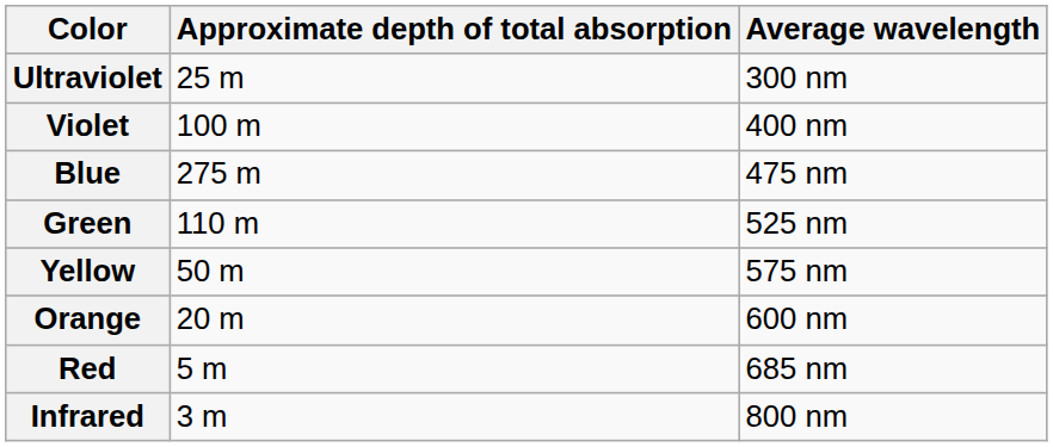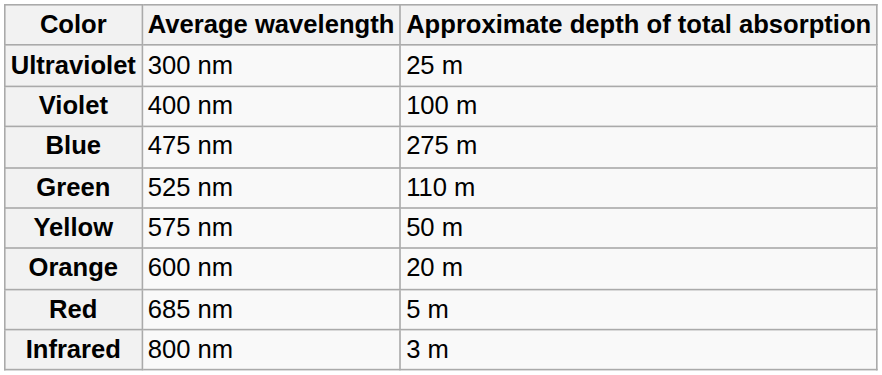columns swapped: Average wavelength <-> Approximate depth of total absorption
